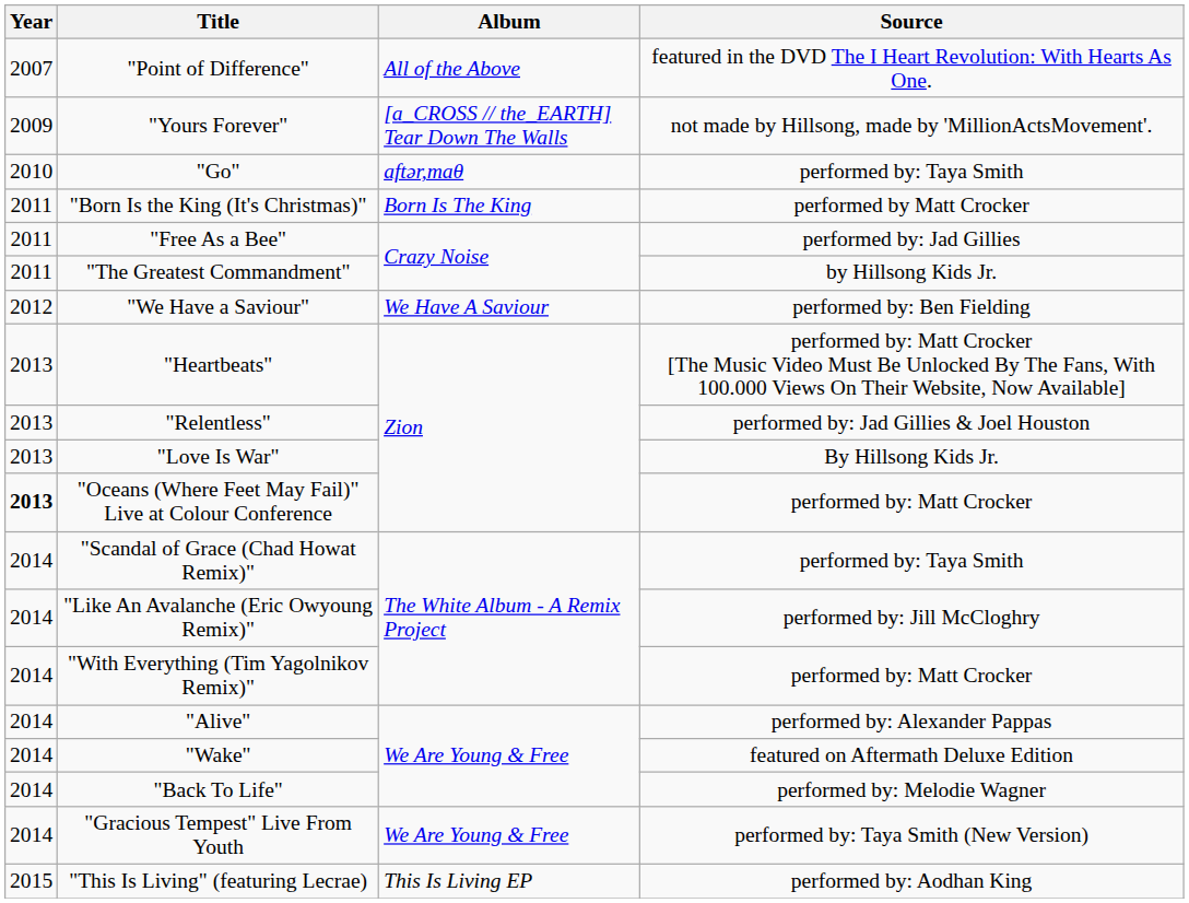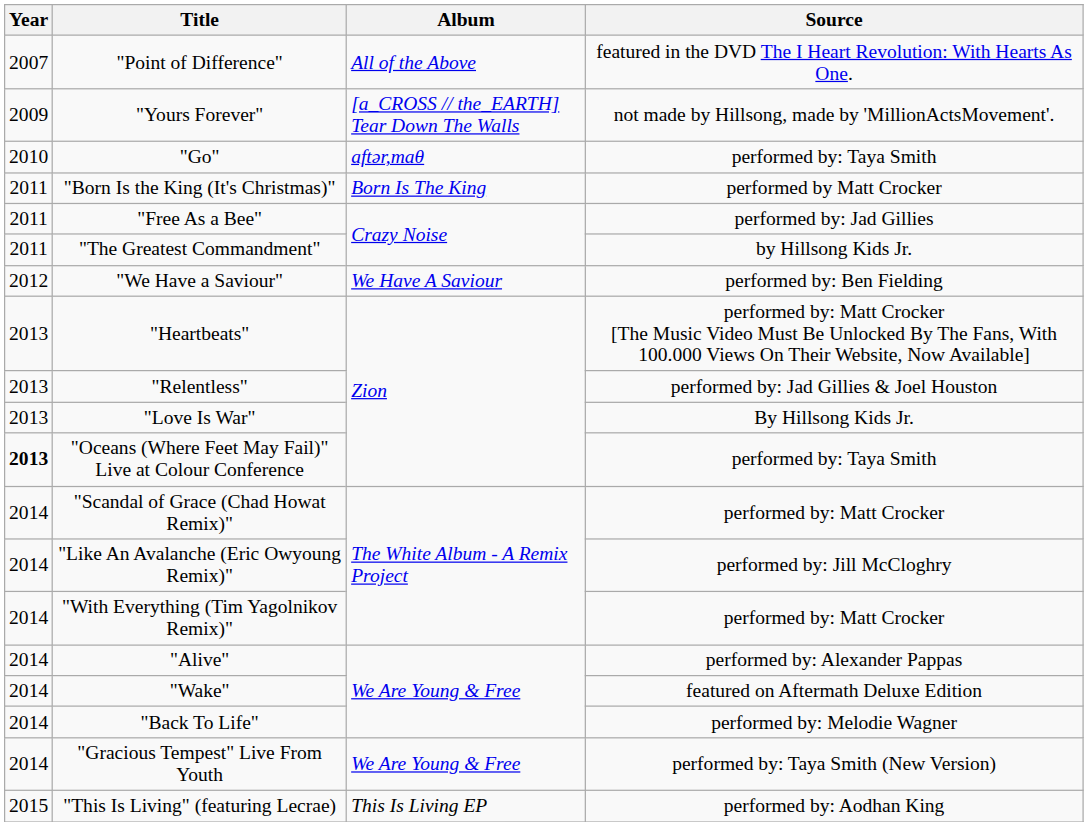"Oceans (Where Feet May Fail)" Live at Colour Conference | Source: performed by: Matt Crocker -> performed by: Taya Smith
"Scandal of Grace (Chad Howat Remix)" | Source: performed by: Taya Smith -> performed by: Matt Crocker
